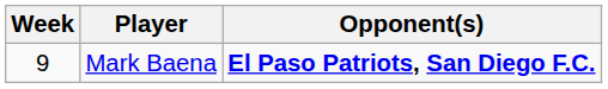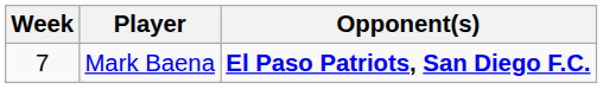Mark Baena | Week: 9 -> 7
